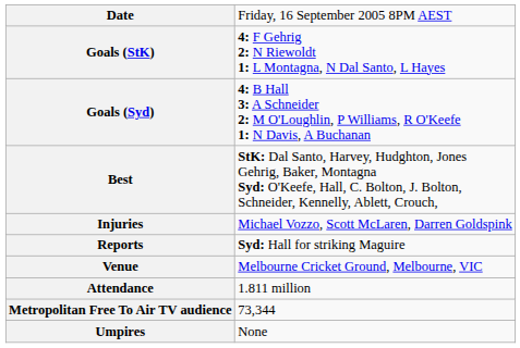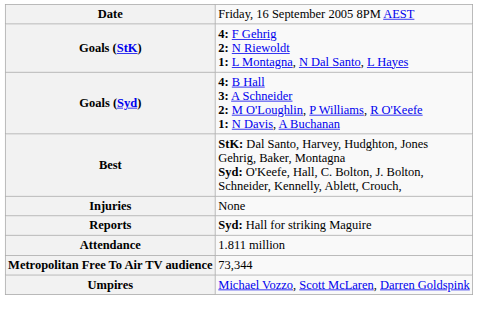Injuries | column 2: Michael Vozzo, Scott McLaren, Darren Goldspink -> None
- row: Venue | Melbourne Cricket Ground, Melbourne, VIC
Umpires | column 2: None -> Michael Vozzo, Scott McLaren, Darren Goldspink
